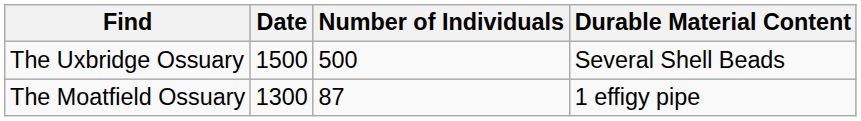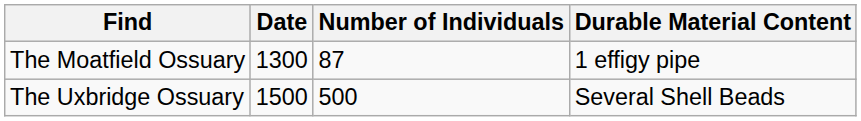rows swapped: The Moatfield Ossuary <-> The Uxbridge Ossuary
